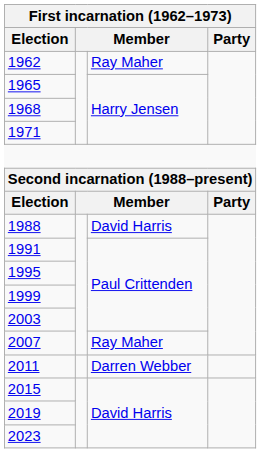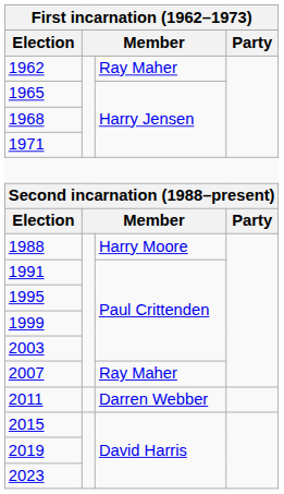1988 | column 3: David Harris -> Harry Moore
